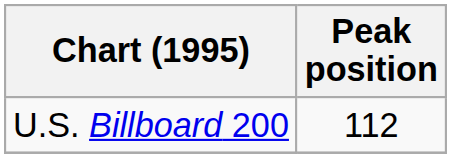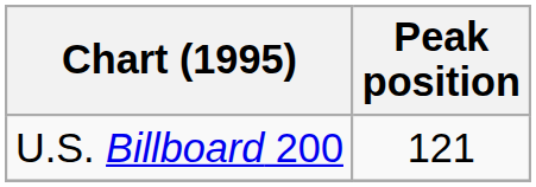U.S. Billboard 200 | Peak position: 112 -> 121
